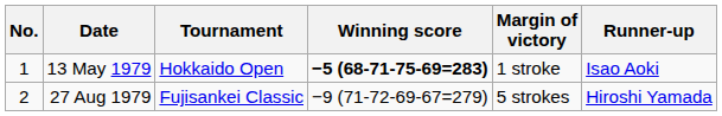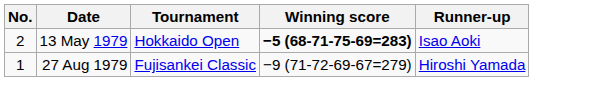- column: Margin of victory | 1 stroke | 5 strokes
13 May 1979 | No.: 1 -> 2
27 Aug 1979 | No.: 2 -> 1
